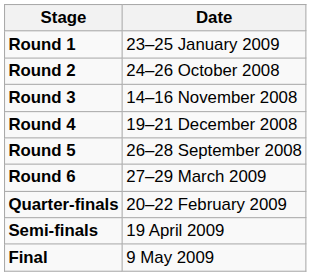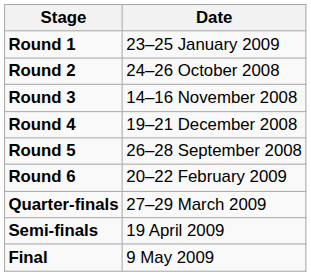Round 6 | Date: 27–29 March 2009 -> 20–22 February 2009
Quarter-finals | Date: 20–22 February 2009 -> 27–29 March 2009
